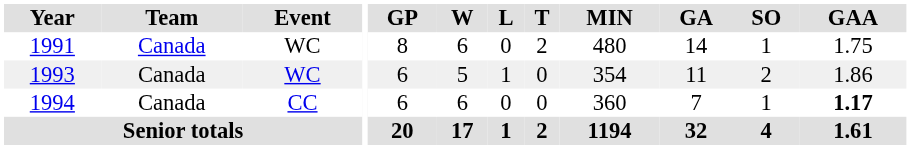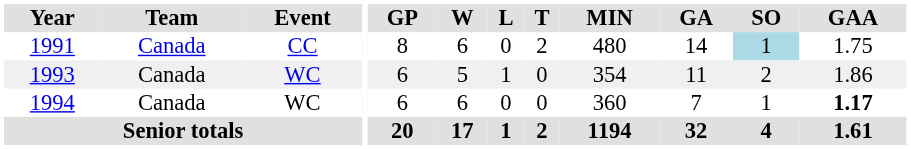1991 | Event: WC -> CC
1991 | SO: no background -> lightblue background
1994 | Event: CC -> WC
